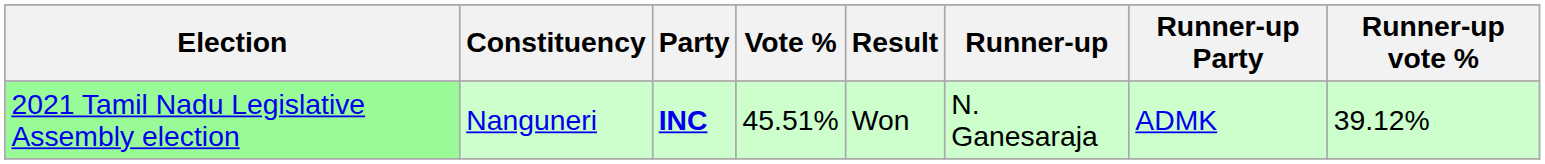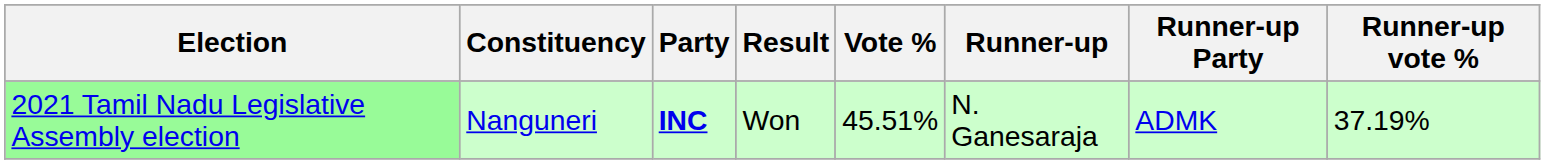columns swapped: Result <-> Vote %
2021 Tamil Nadu Legislative Assembly election | Runner-up vote %: 39.12% -> 37.19%
